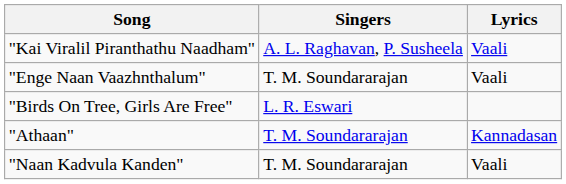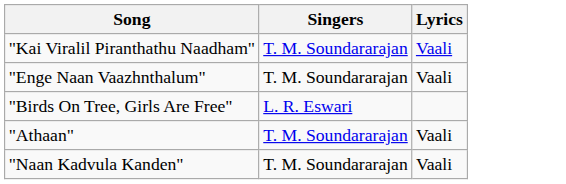"Kai Viralil Piranthathu Naadham" | Singers: A. L. Raghavan, P. Susheela -> T. M. Soundararajan
"Athaan" | Lyrics: Kannadasan -> Vaali
